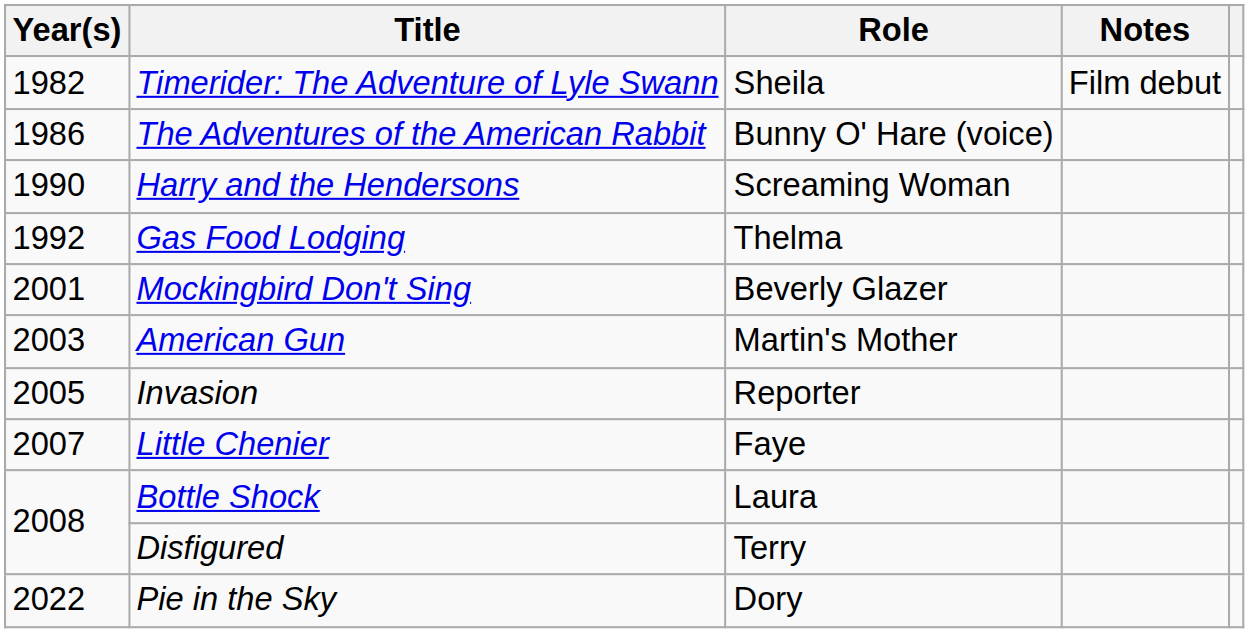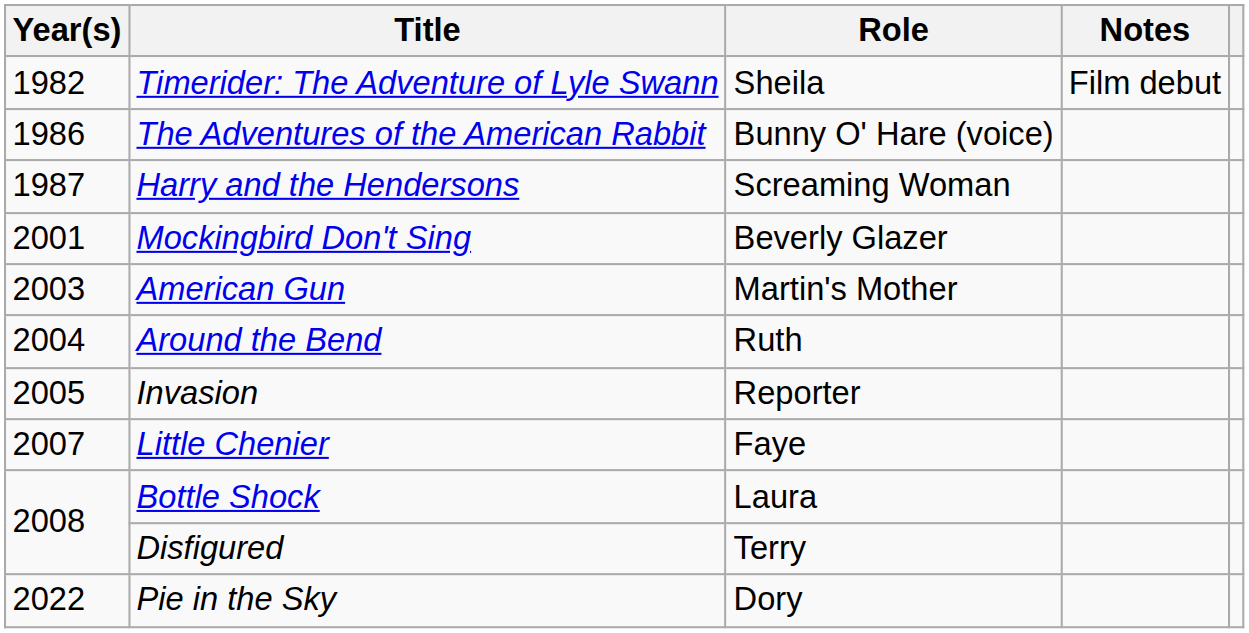Harry and the Hendersons | Year(s): 1990 -> 1987
- row: 1992 | Gas Food Lodging | Thelma
+ row: 2004 | Around the Bend | Ruth
